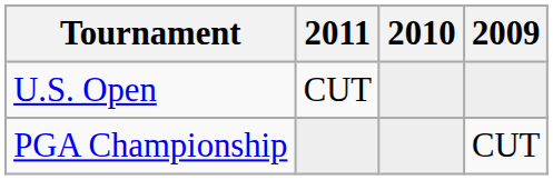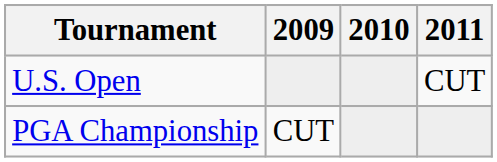columns swapped: 2009 <-> 2011
